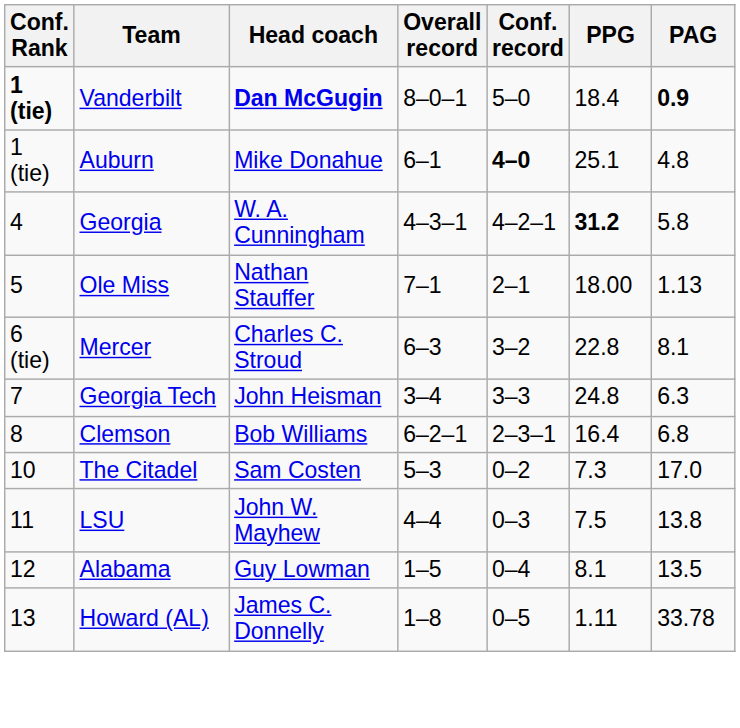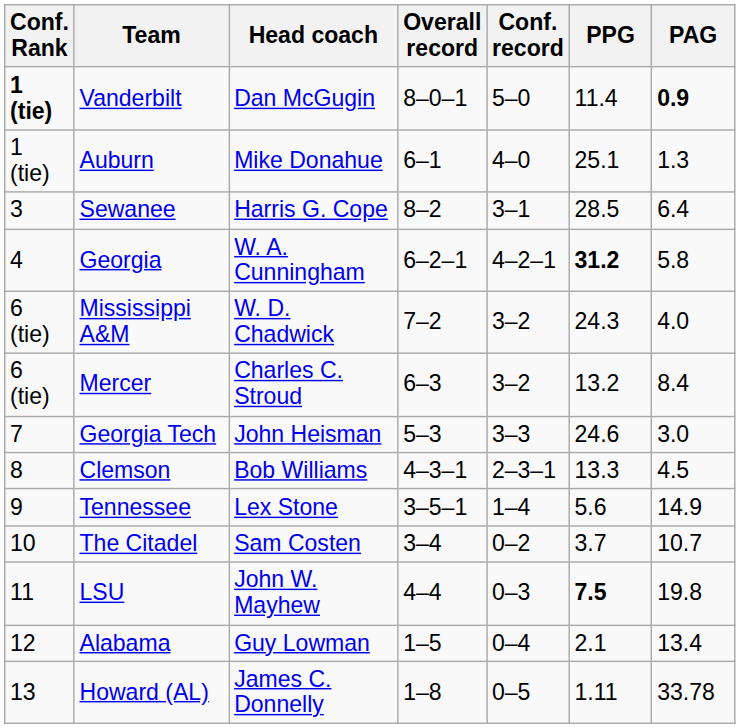Vanderbilt | Head coach: bold -> normal
Vanderbilt | PPG: 18.4 -> 11.4
Auburn | Conf. record: bold -> normal
Auburn | PAG: 4.8 -> 1.3
+ row: 3 | Sewanee | Harris G. Cope | 8–2 | 3–1 | 28.5 | 6.4
Georgia | Overall record: 4–3–1 -> 6–2–1
- row: 5 | Ole Miss | Nathan Stauffer | 7–1 | 2–1 | 18.00 | 1.13
+ row: 6 (tie) | Mississippi A&M | W. D. Chadwick | 7–2 | 3–2 | 24.3 | 4.0
Mercer | PPG: 22.8 -> 13.2
Mercer | PAG: 8.1 -> 8.4
Georgia Tech | Overall record: 3–4 -> 5–3
Georgia Tech | PPG: 24.8 -> 24.6
Georgia Tech | PAG: 6.3 -> 3.0
Clemson | Overall record: 6–2–1 -> 4–3–1
Clemson | PPG: 16.4 -> 13.3
Clemson | PAG: 6.8 -> 4.5
+ row: 9 | Tennessee | Lex Stone | 3–5–1 | 1–4 | 5.6 | 14.9
The Citadel | Overall record: 5–3 -> 3–4
The Citadel | PPG: 7.3 -> 3.7
The Citadel | PAG: 17.0 -> 10.7
LSU | PPG: normal -> bold
LSU | PAG: 13.8 -> 19.8
Alabama | PPG: 8.1 -> 2.1
Alabama | PAG: 13.5 -> 13.4
